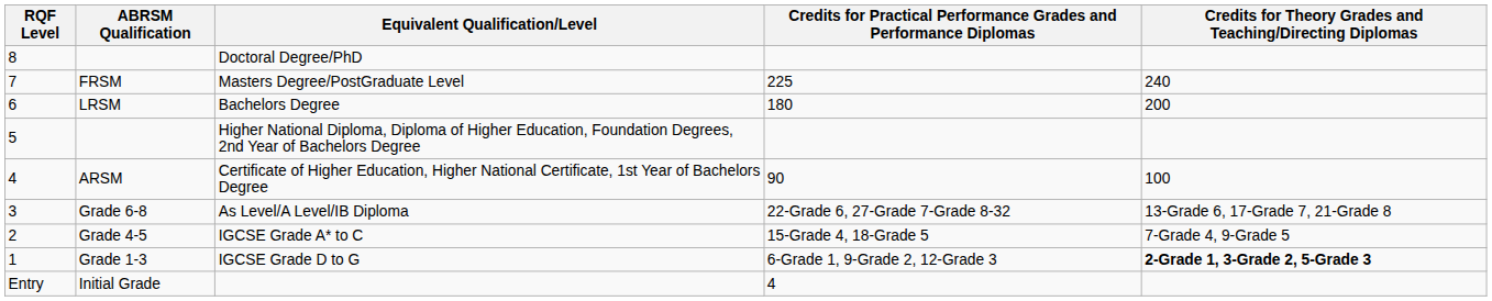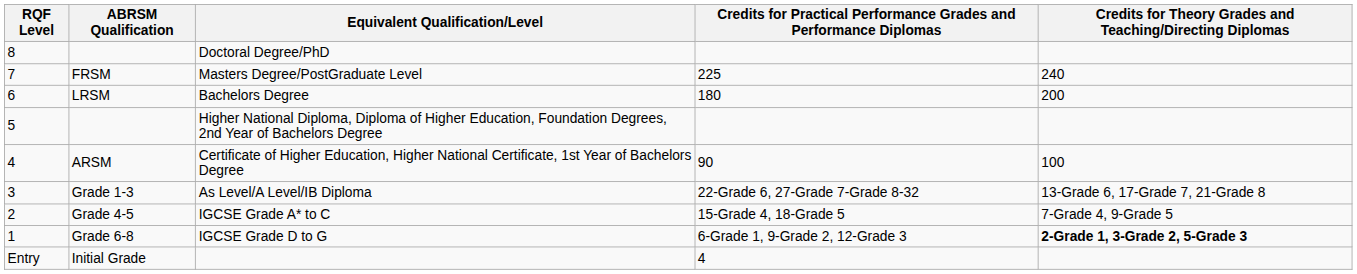As Level/A Level/IB Diploma | ABRSM Qualification: Grade 6-8 -> Grade 1-3
IGCSE Grade D to G | ABRSM Qualification: Grade 1-3 -> Grade 6-8
